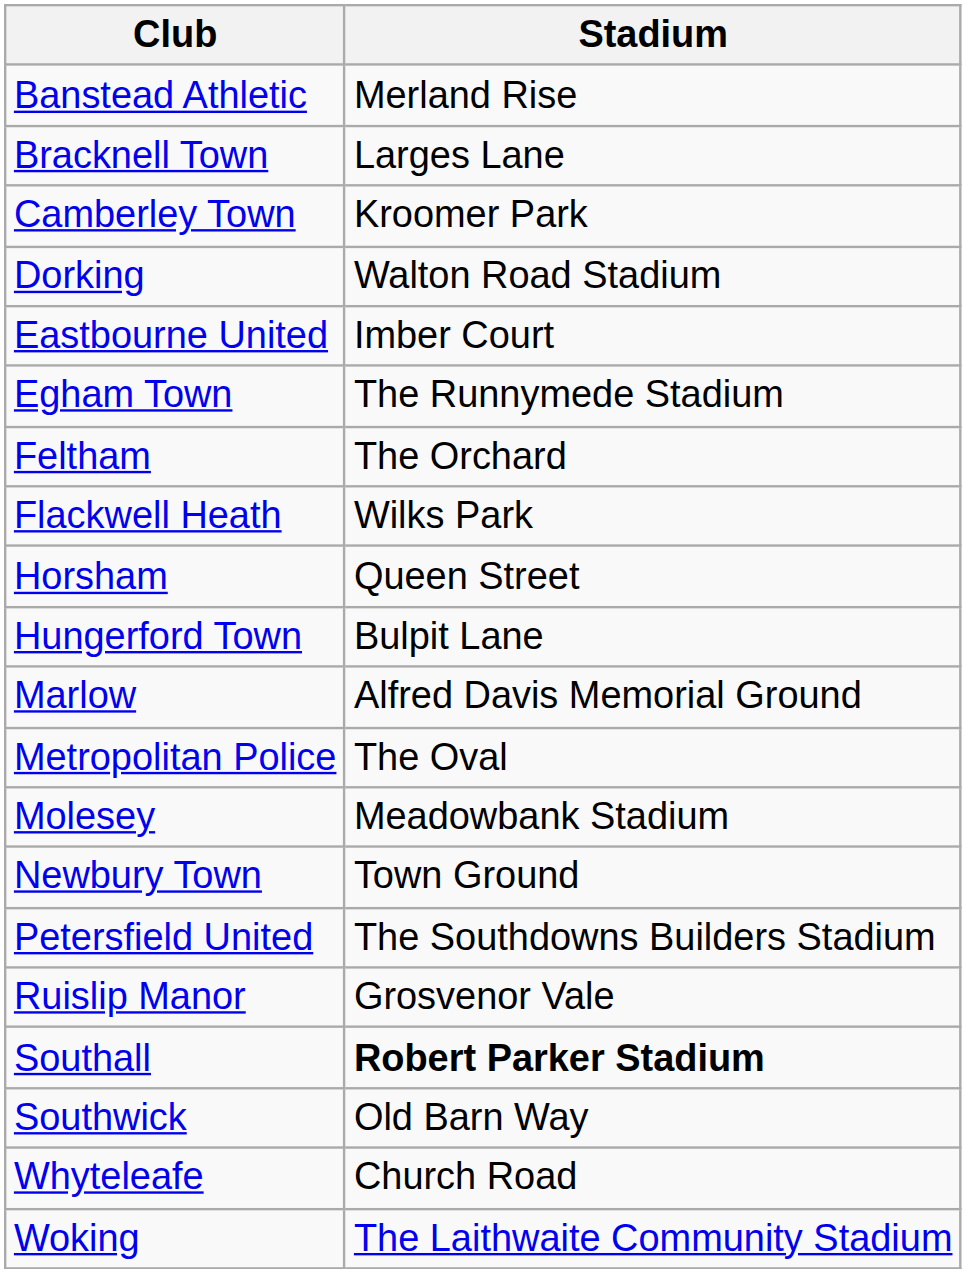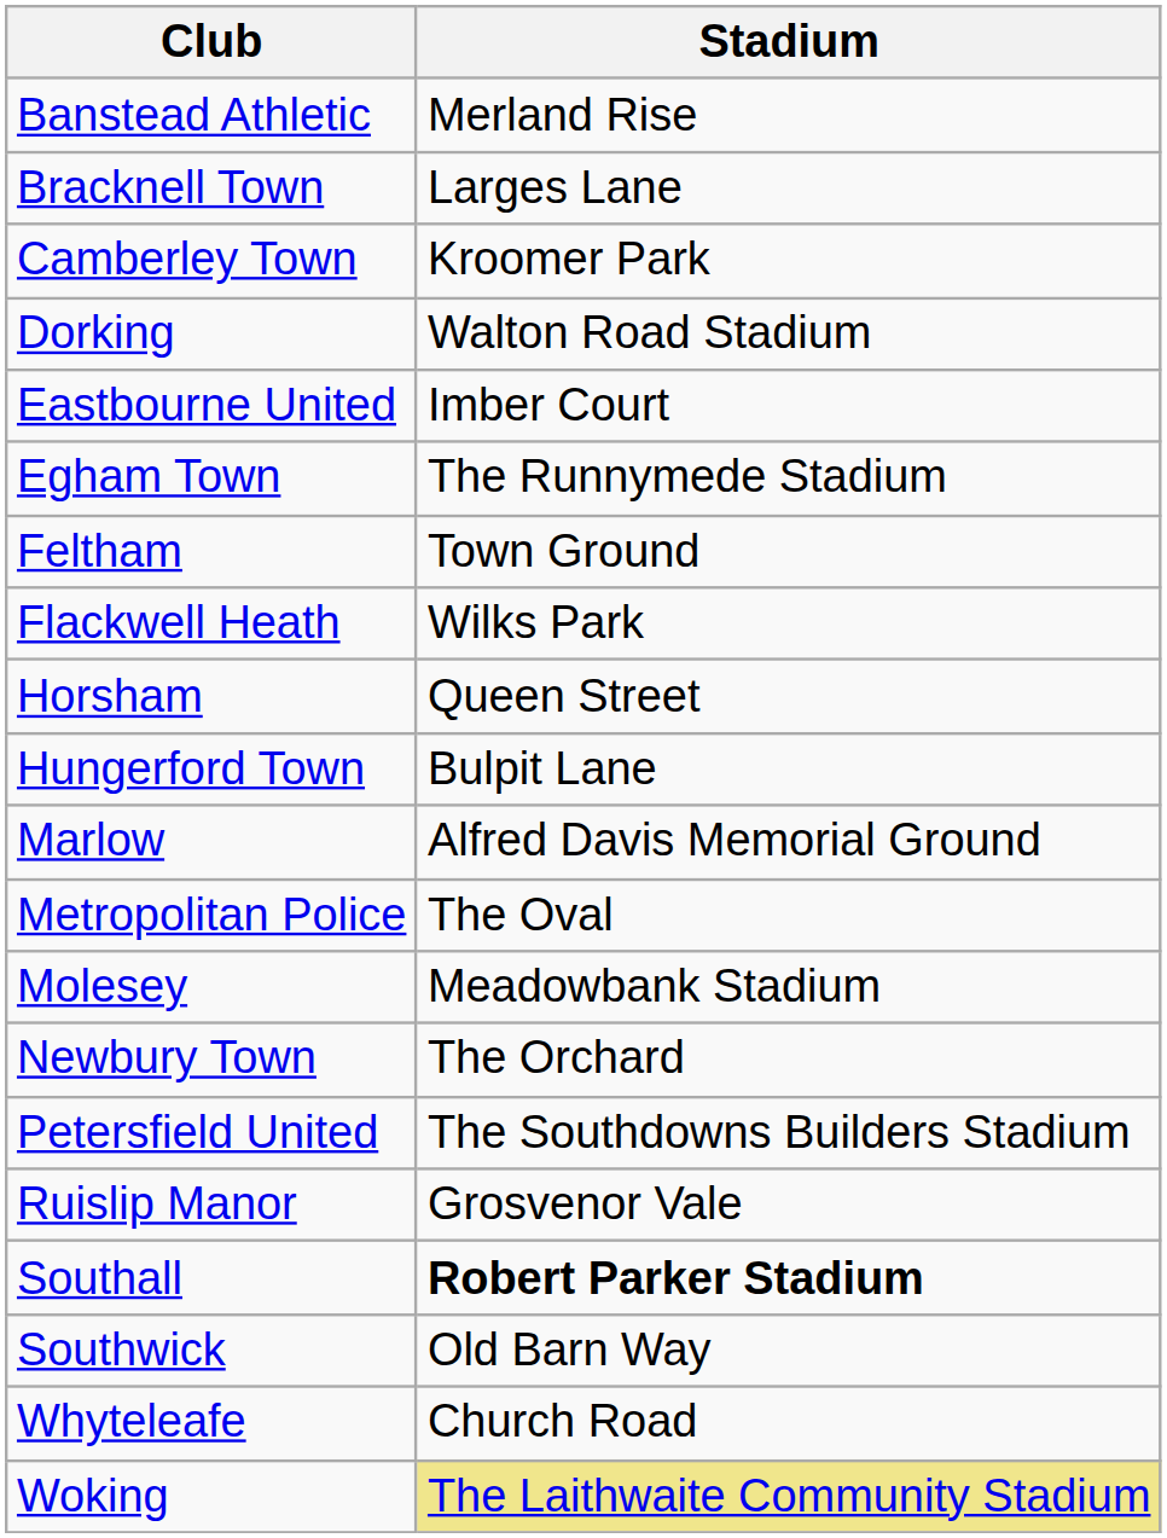Feltham | Stadium: The Orchard -> Town Ground
Newbury Town | Stadium: Town Ground -> The Orchard
Woking | Stadium: no background -> khaki background
